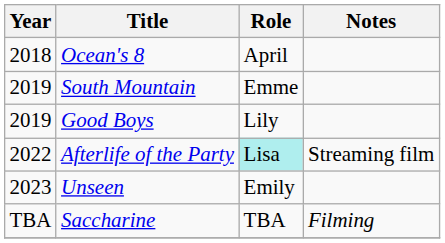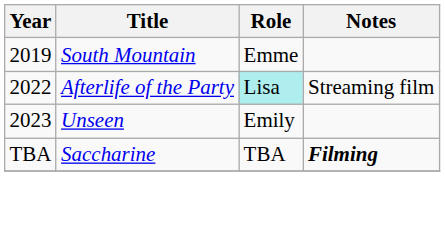- row: 2018 | Ocean's 8 | April
- row: 2019 | Good Boys | Lily
Saccharine | Notes: normal -> bold
